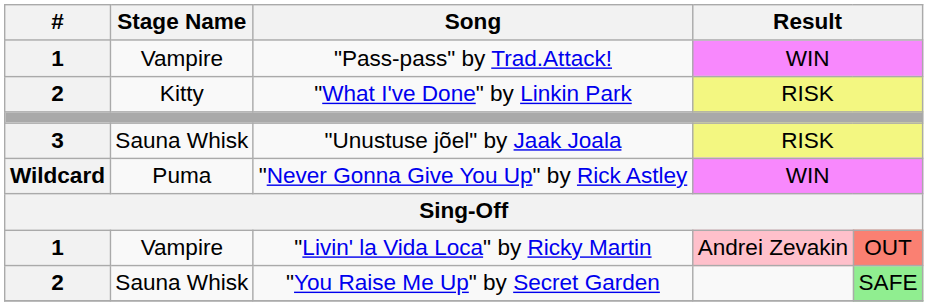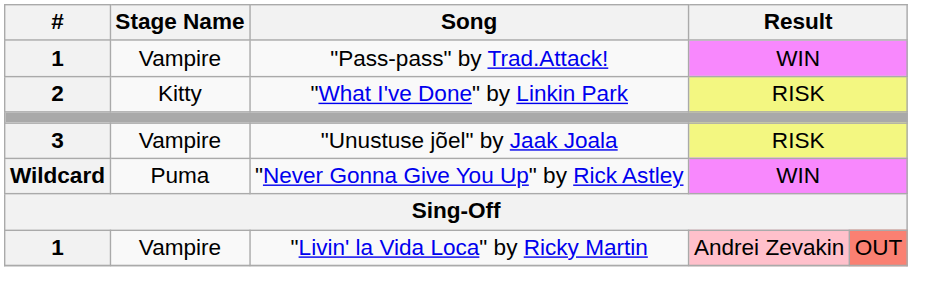"Unustuse jõel" by Jaak Joala | Stage Name: Sauna Whisk -> Vampire
- row: 2 | Sauna Whisk | "You Raise Me Up" by Secret Garden | SAFE
